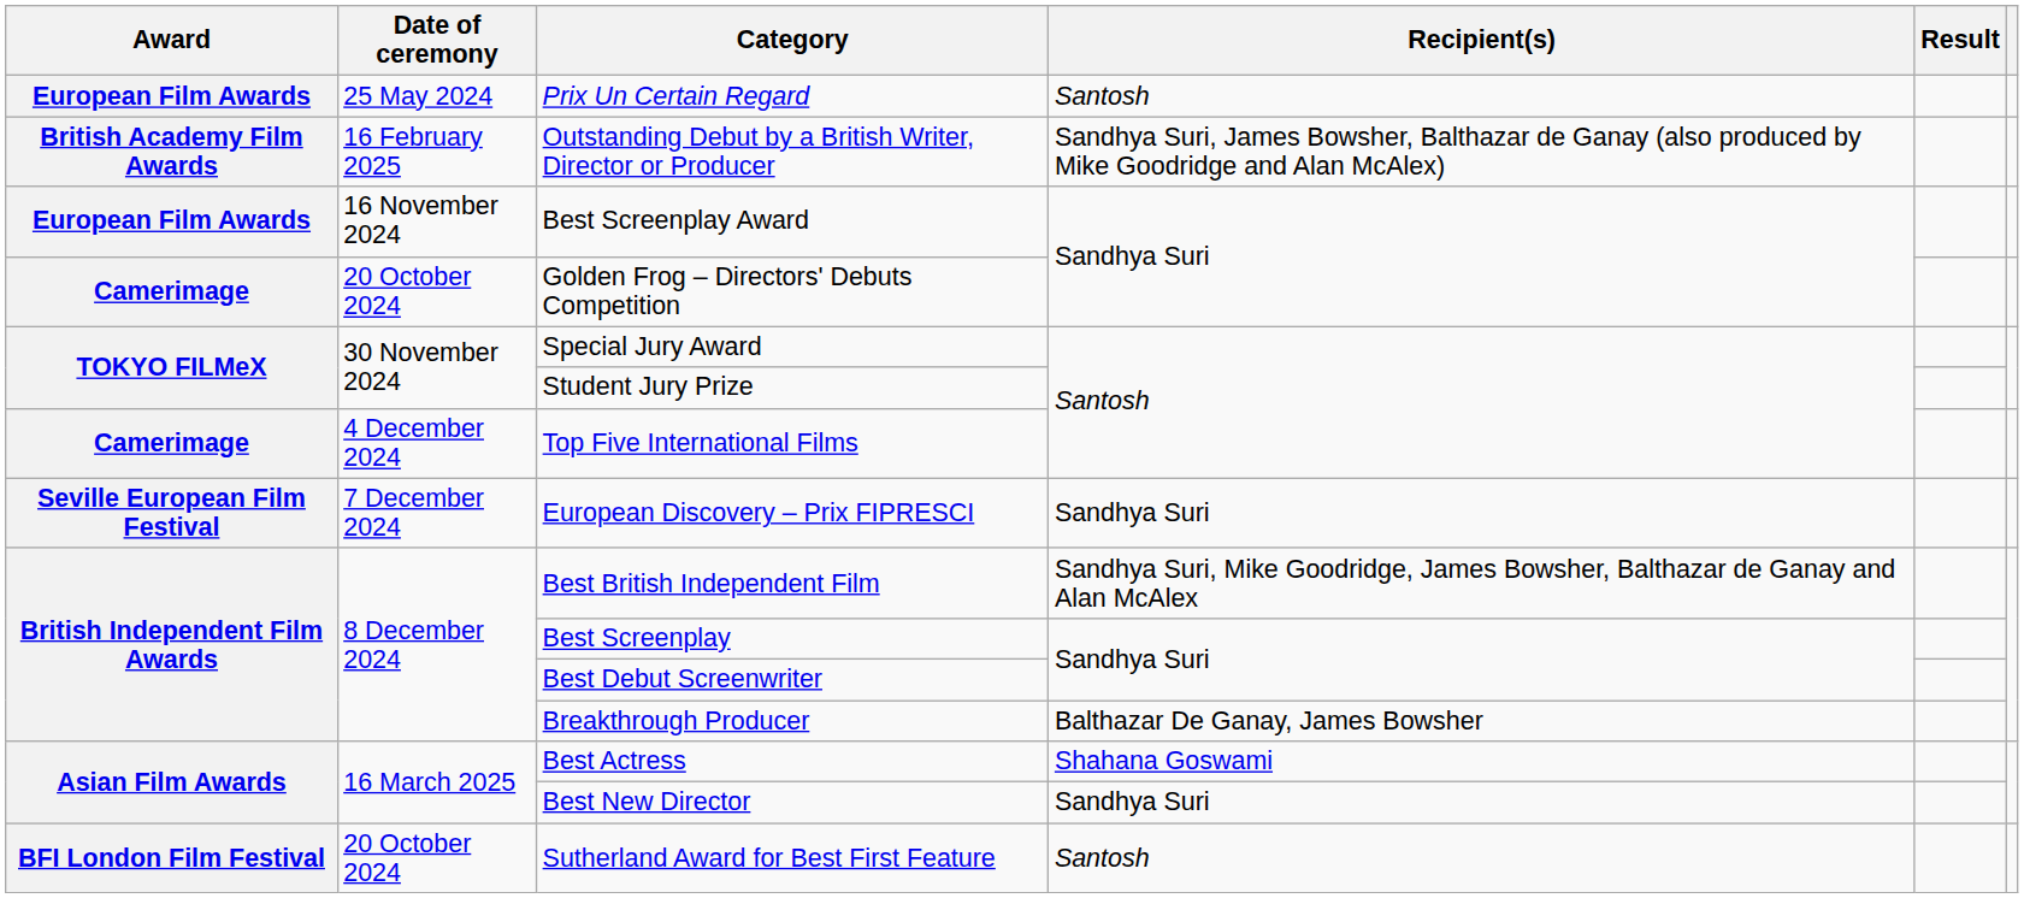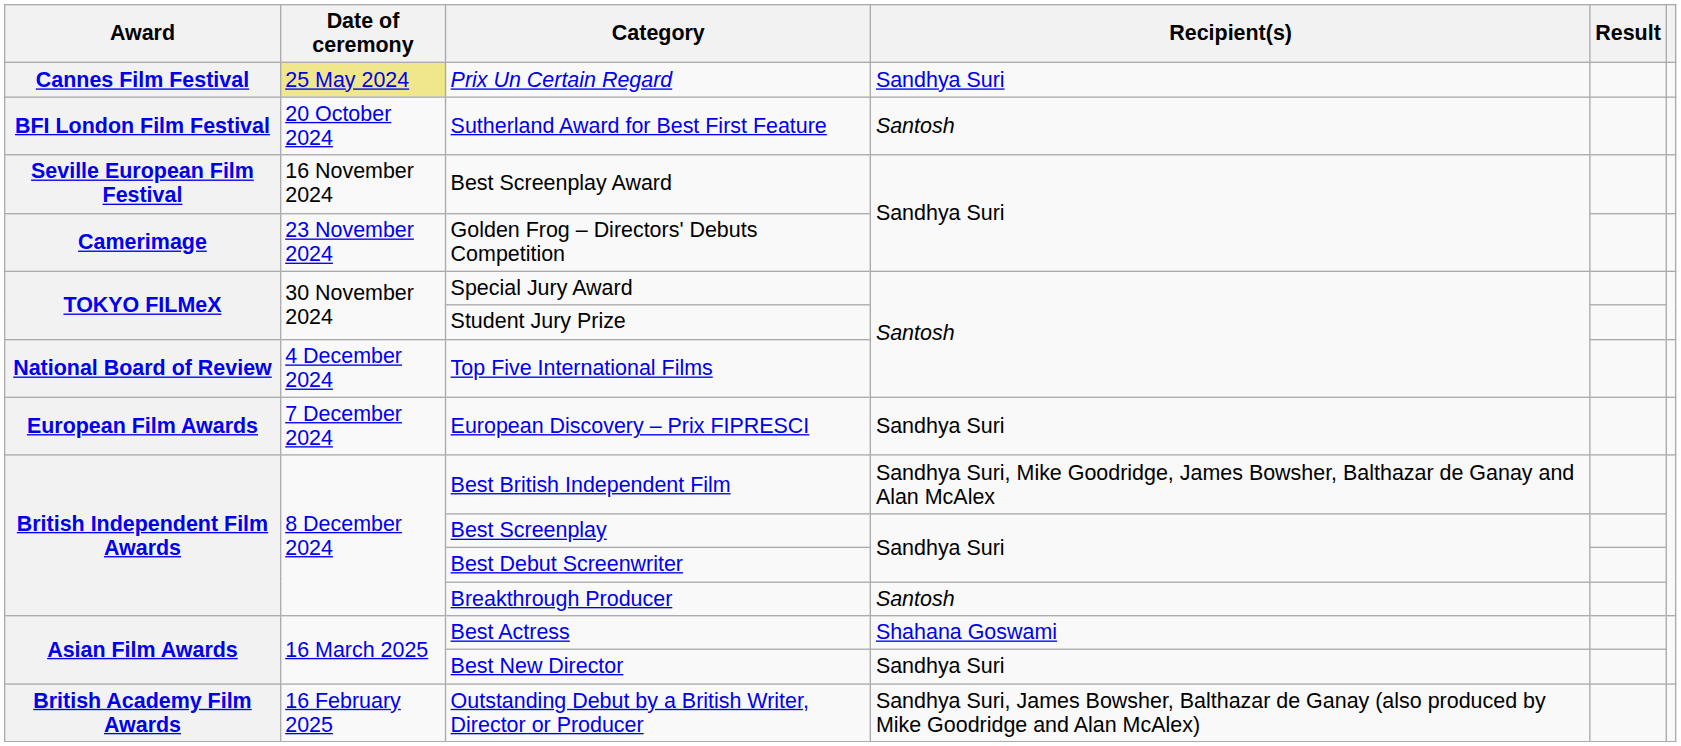Prix Un Certain Regard | Award: European Film Awards -> Cannes Film Festival
Prix Un Certain Regard | Date of ceremony: no background -> khaki background
Prix Un Certain Regard | Recipient(s): Santosh -> Sandhya Suri
rows swapped: Sutherland Award for Best First Feature <-> Outstanding Debut by a British Writer, Director or Producer
Best Screenplay Award | Award: European Film Awards -> Seville European Film Festival
Golden Frog – Directors' Debuts Competition | Date of ceremony: 20 October 2024 -> 23 November 2024
Top Five International Films | Award: Camerimage -> National Board of Review
European Discovery – Prix FIPRESCI | Award: Seville European Film Festival -> European Film Awards
Breakthrough Producer | Recipient(s): Balthazar De Ganay, James Bowsher -> Santosh
